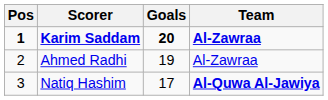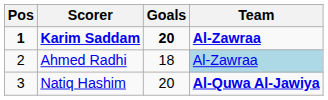Ahmed Radhi | Goals: 19 -> 18
Ahmed Radhi | Team: no background -> lightblue background
Natiq Hashim | Goals: 17 -> 20
